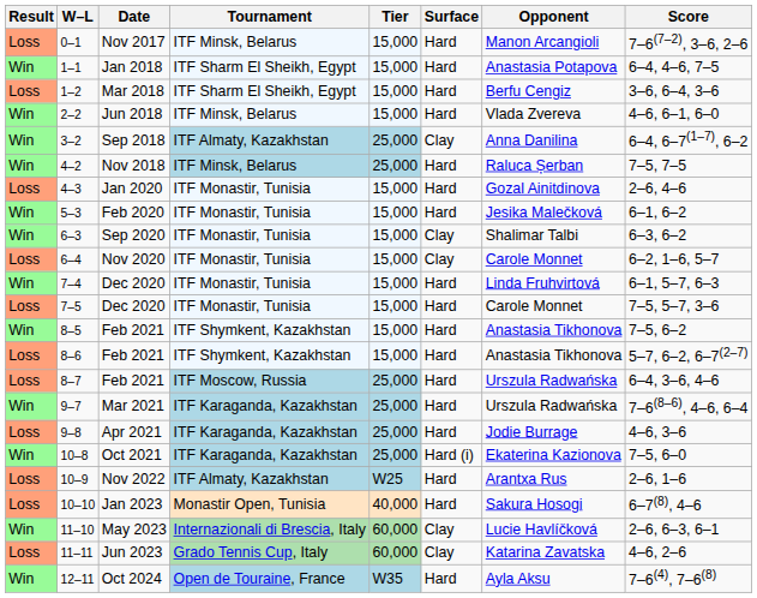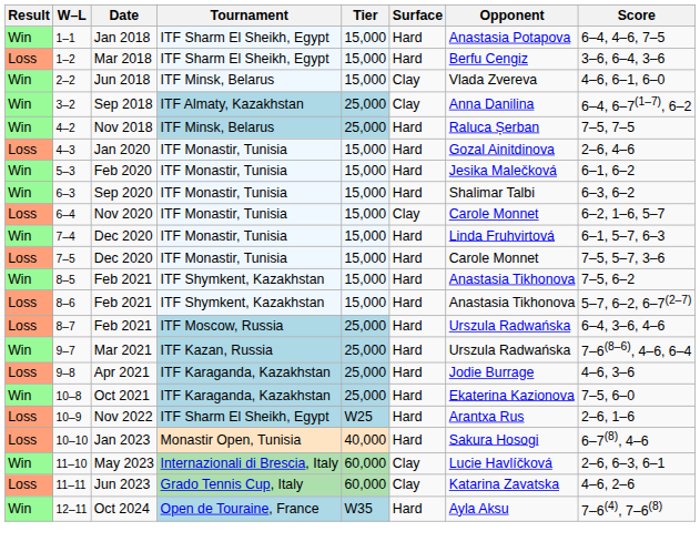- row: Loss | 0–1 | Nov 2017 | ITF Minsk, Belarus | 15,000 | Hard | Manon Arcangioli | 7–6(7–2), 3–6, 2–6
2–2 | Surface: Hard -> Clay
6–3 | Surface: Clay -> Hard
9–7 | Tournament: ITF Karaganda, Kazakhstan -> ITF Kazan, Russia
10–8 | Surface: Hard (i) -> Hard
10–9 | Tournament: ITF Almaty, Kazakhstan -> ITF Sharm El Sheikh, Egypt
